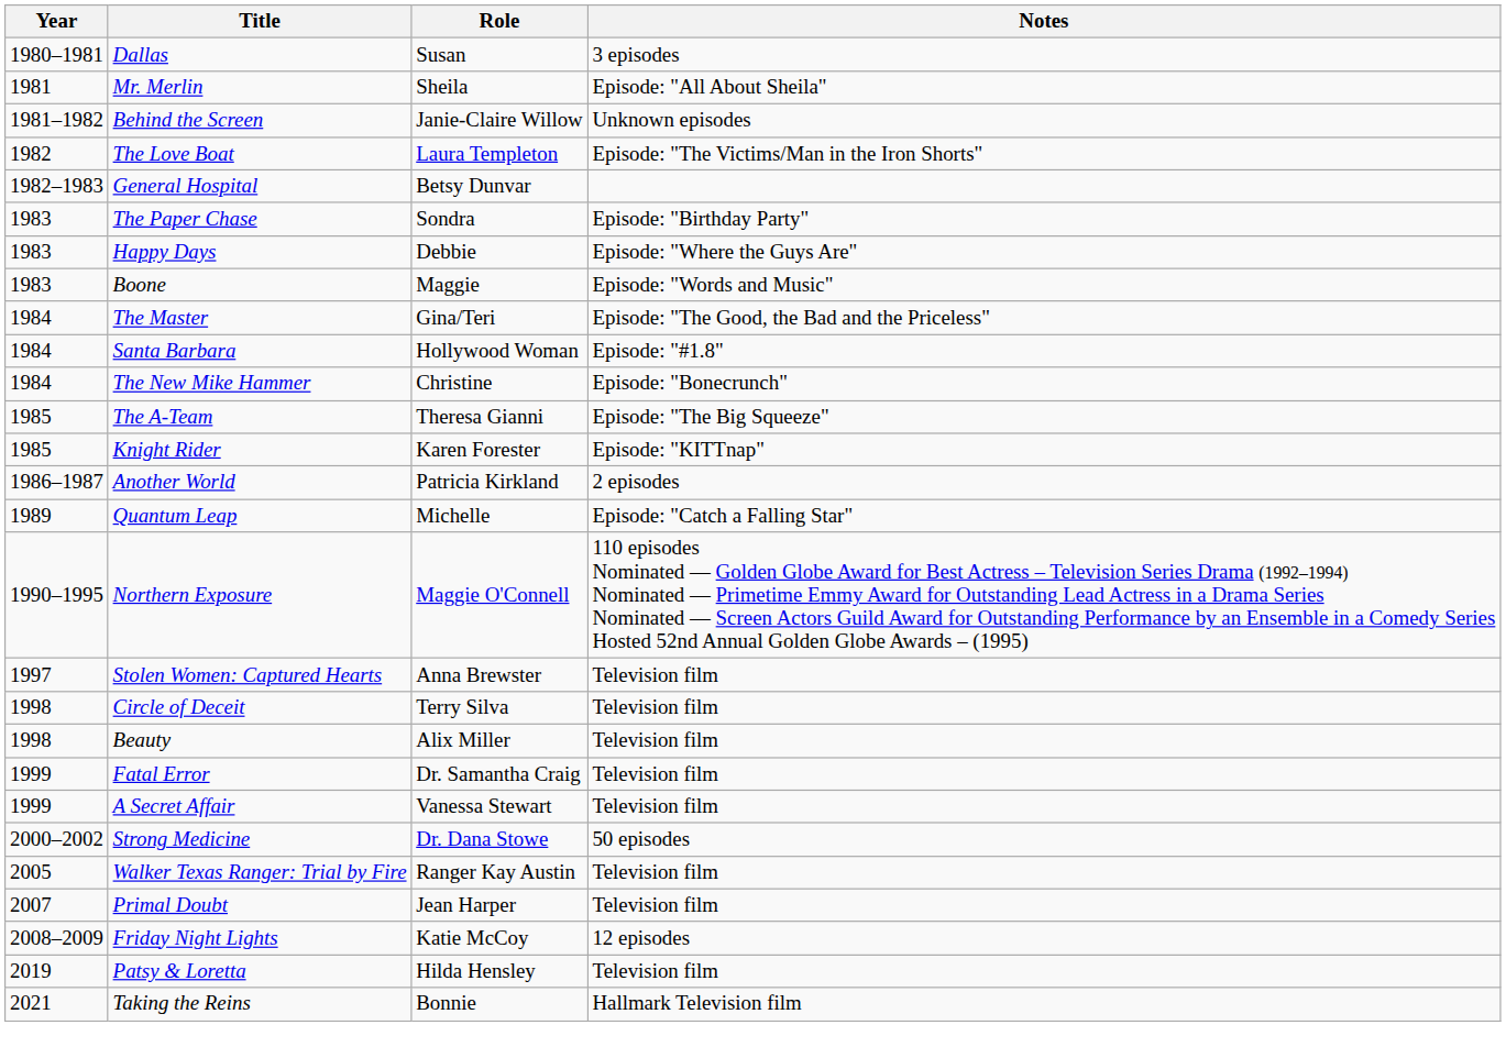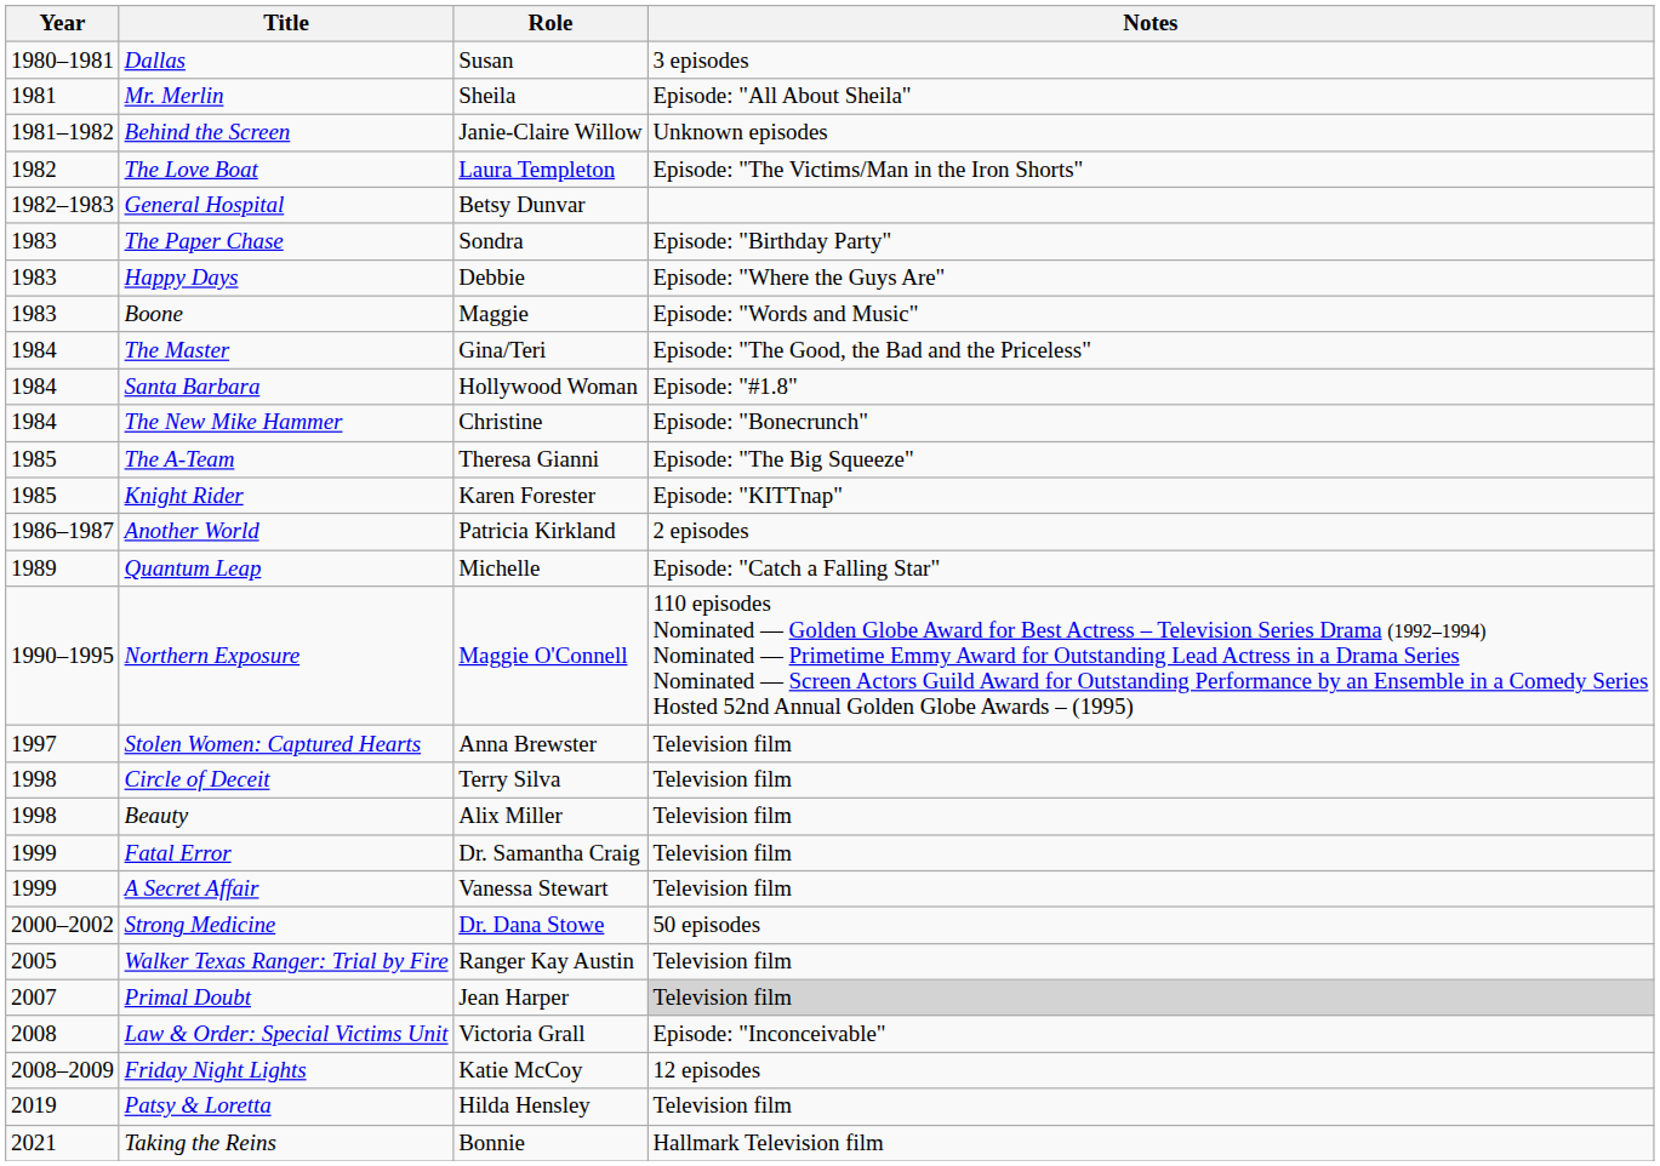Primal Doubt | Notes: no background -> lightgrey background
+ row: 2008 | Law & Order: Special Victims Unit | Victoria Grall | Episode: "Inconceivable"
